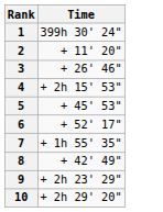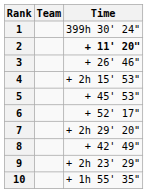+ column: Team
2 | Time: normal -> bold
7 | Time: + 1h 55' 35" -> + 2h 29' 20"
10 | Time: + 2h 29' 20" -> + 1h 55' 35"
